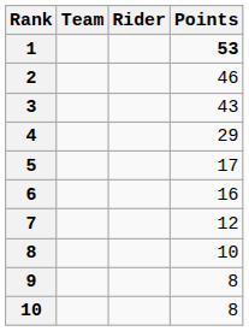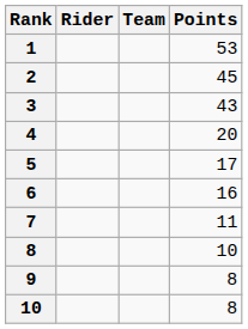columns swapped: Rider <-> Team
1 | Points: bold -> normal
2 | Points: 46 -> 45
4 | Points: 29 -> 20
7 | Points: 12 -> 11
